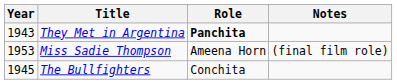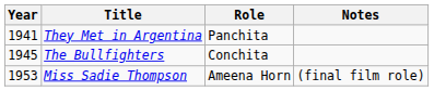They Met in Argentina | Year: 1943 -> 1941
They Met in Argentina | Role: bold -> normal
rows swapped: The Bullfighters <-> Miss Sadie Thompson
